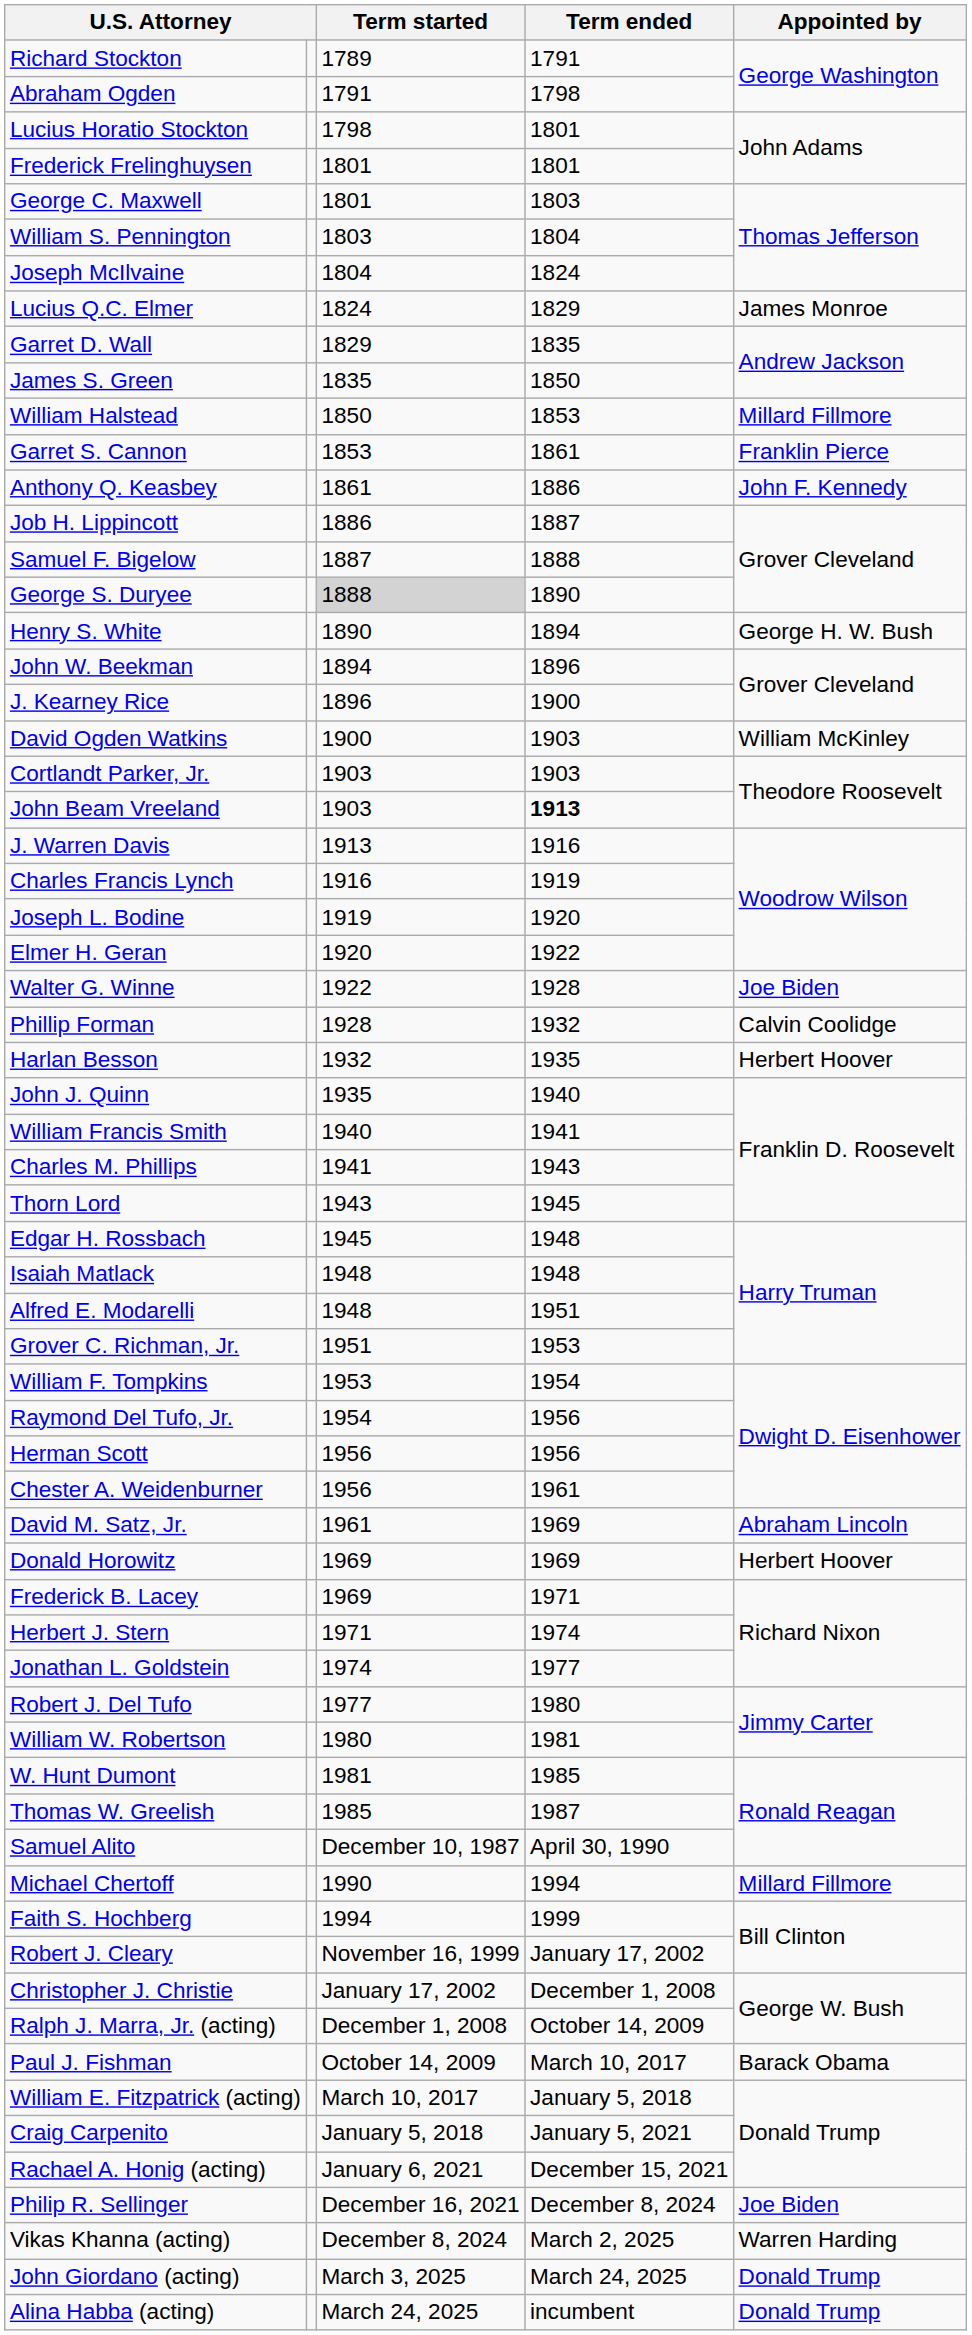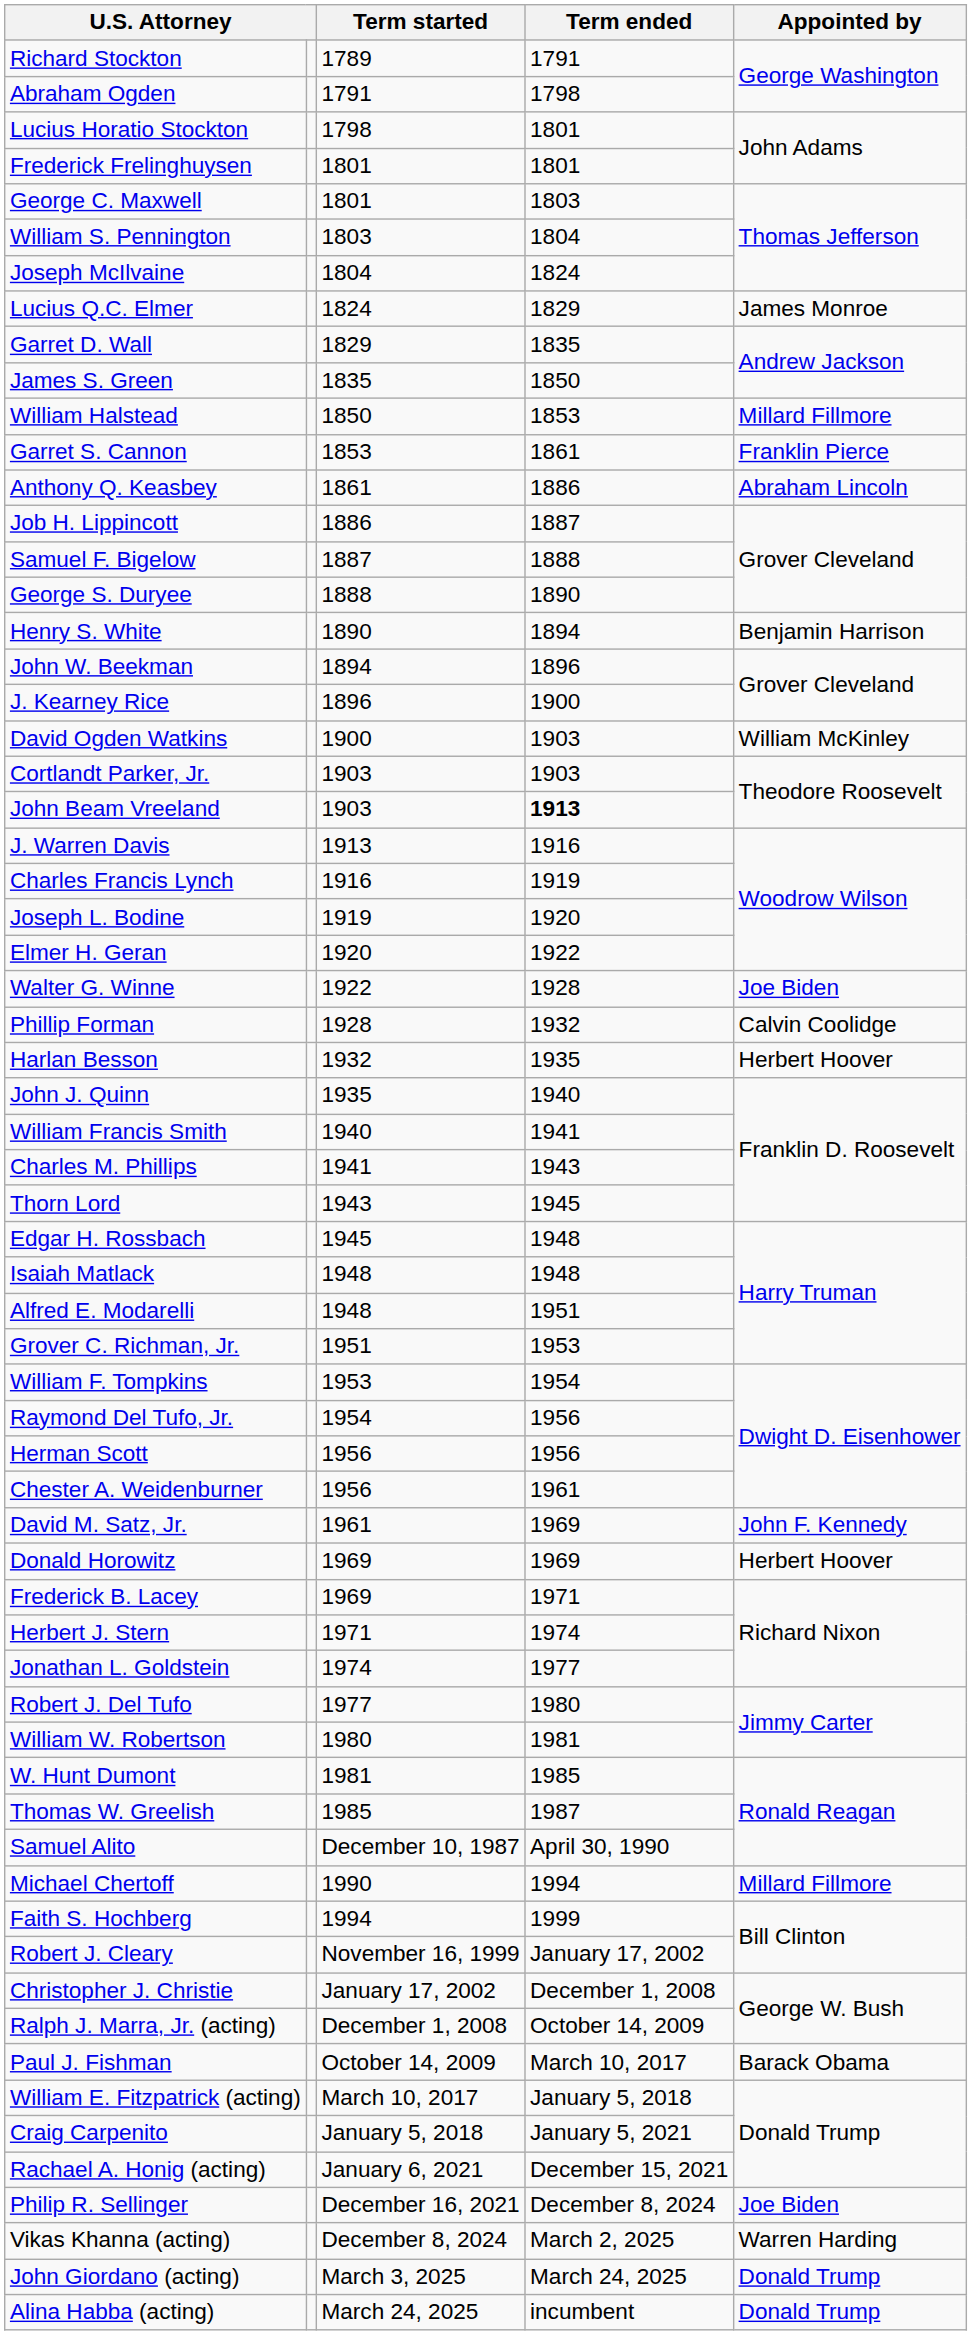Anthony Q. Keasbey | Appointed by: John F. Kennedy -> Abraham Lincoln
George S. Duryee | Term started: lightgrey background -> no background
Henry S. White | Appointed by: George H. W. Bush -> Benjamin Harrison
David M. Satz, Jr. | Appointed by: Abraham Lincoln -> John F. Kennedy
